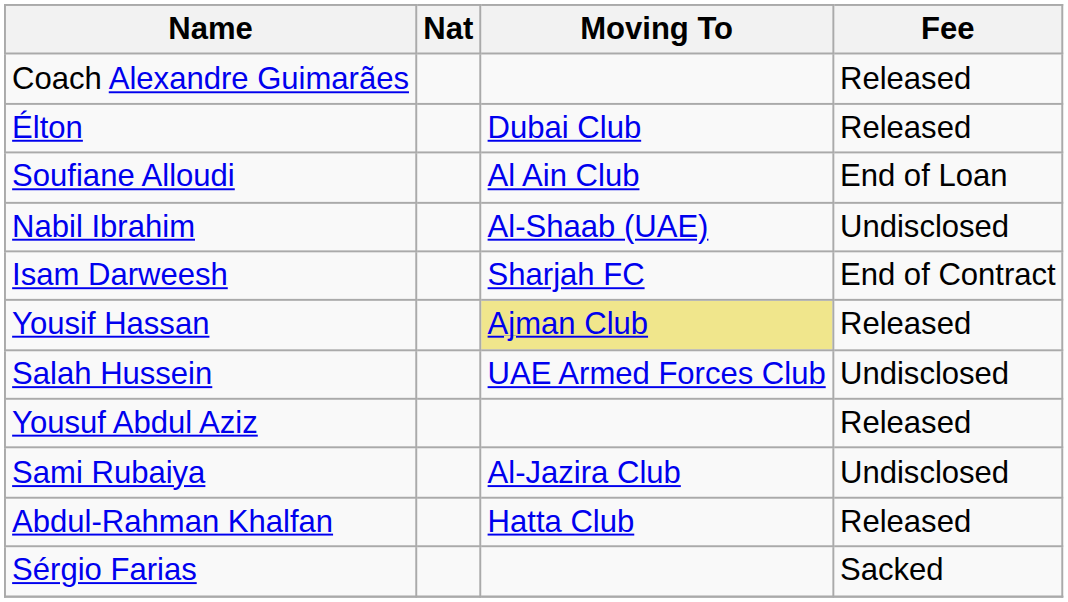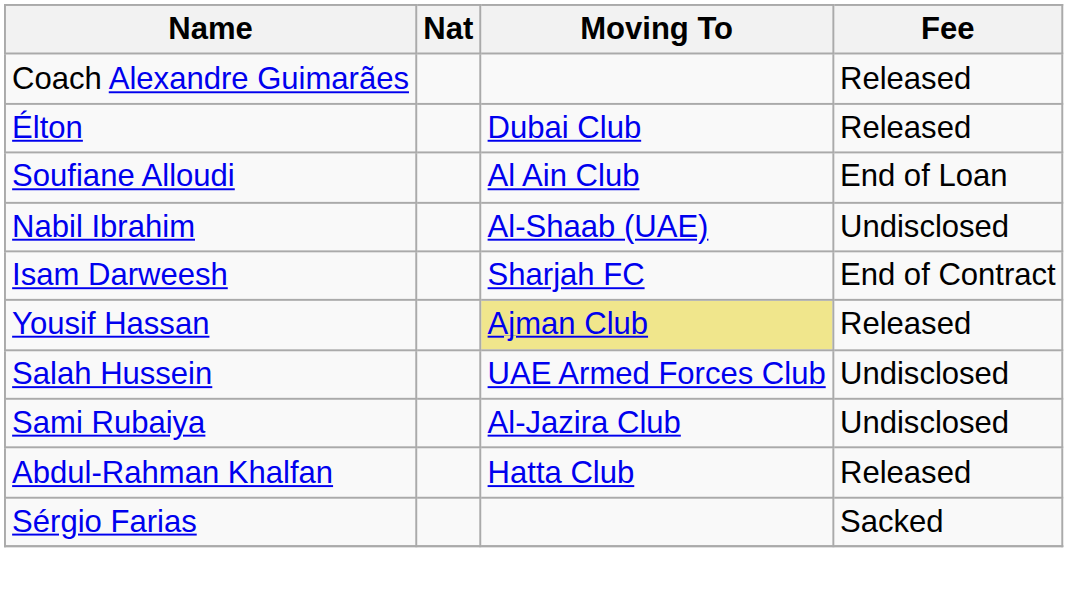- row: Yousuf Abdul Aziz | Released
